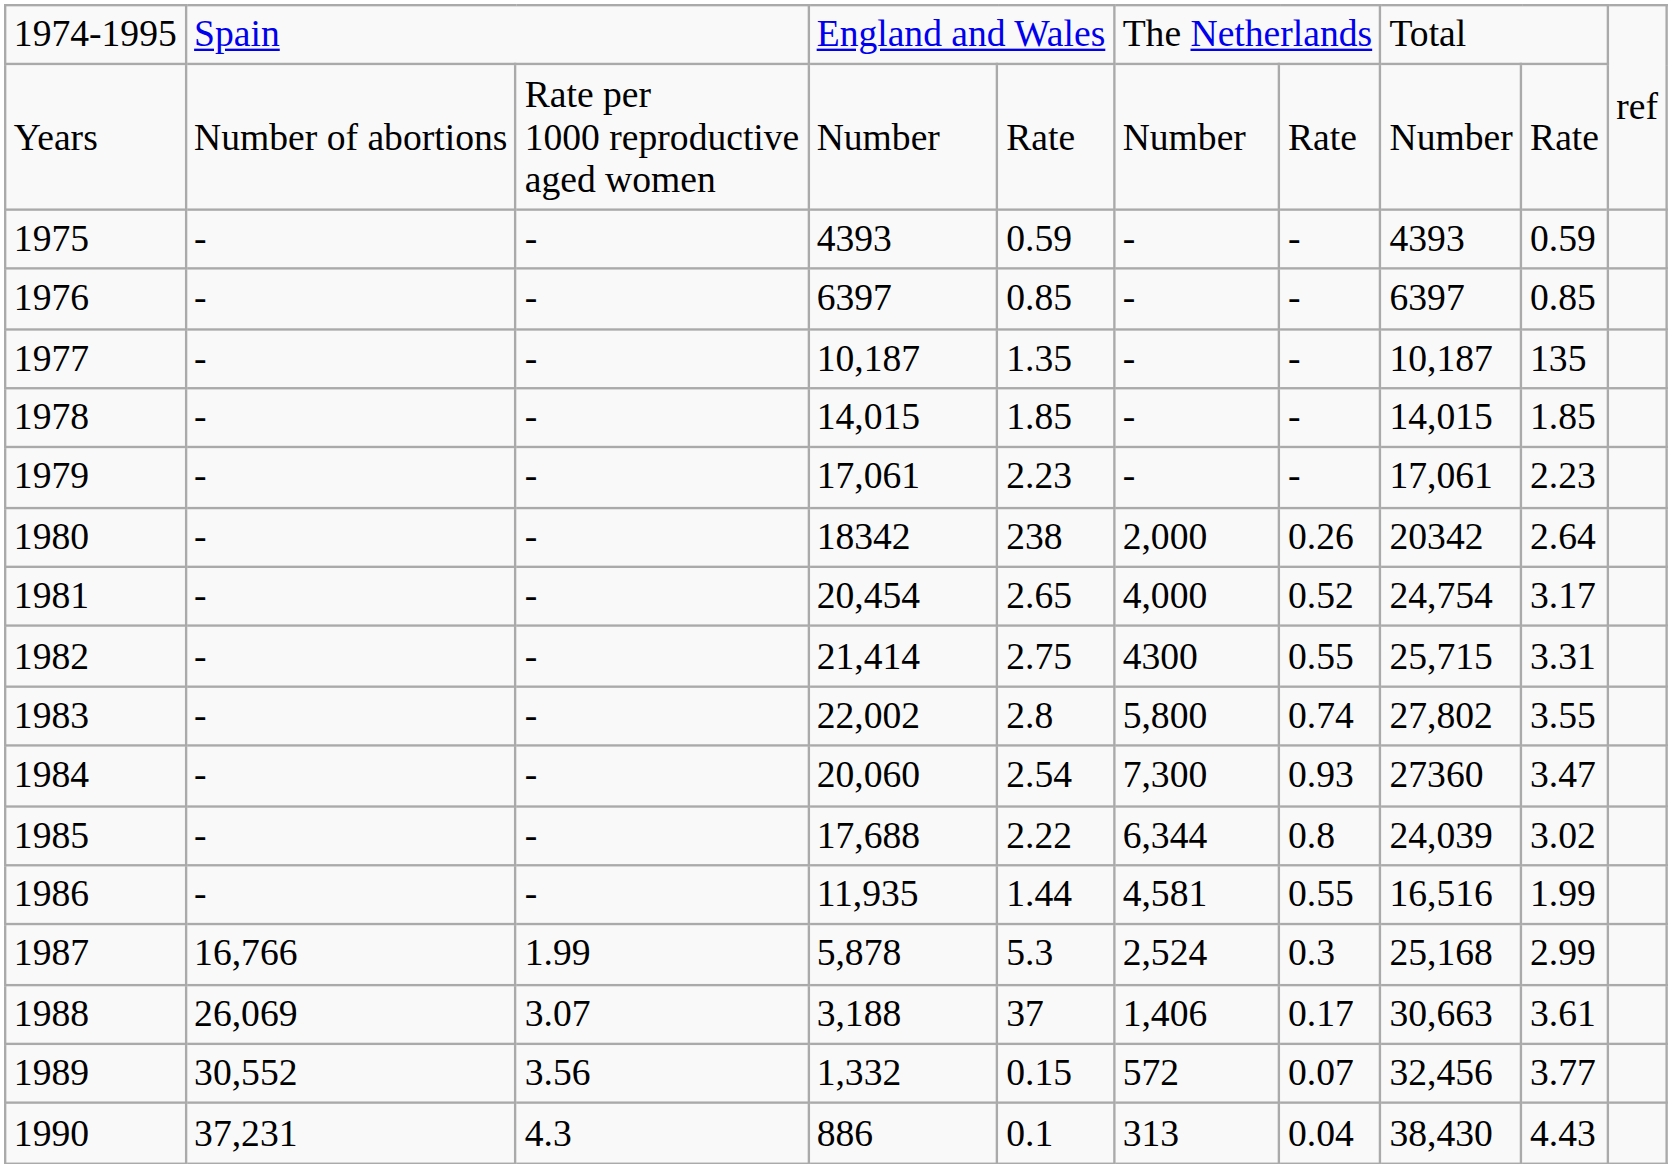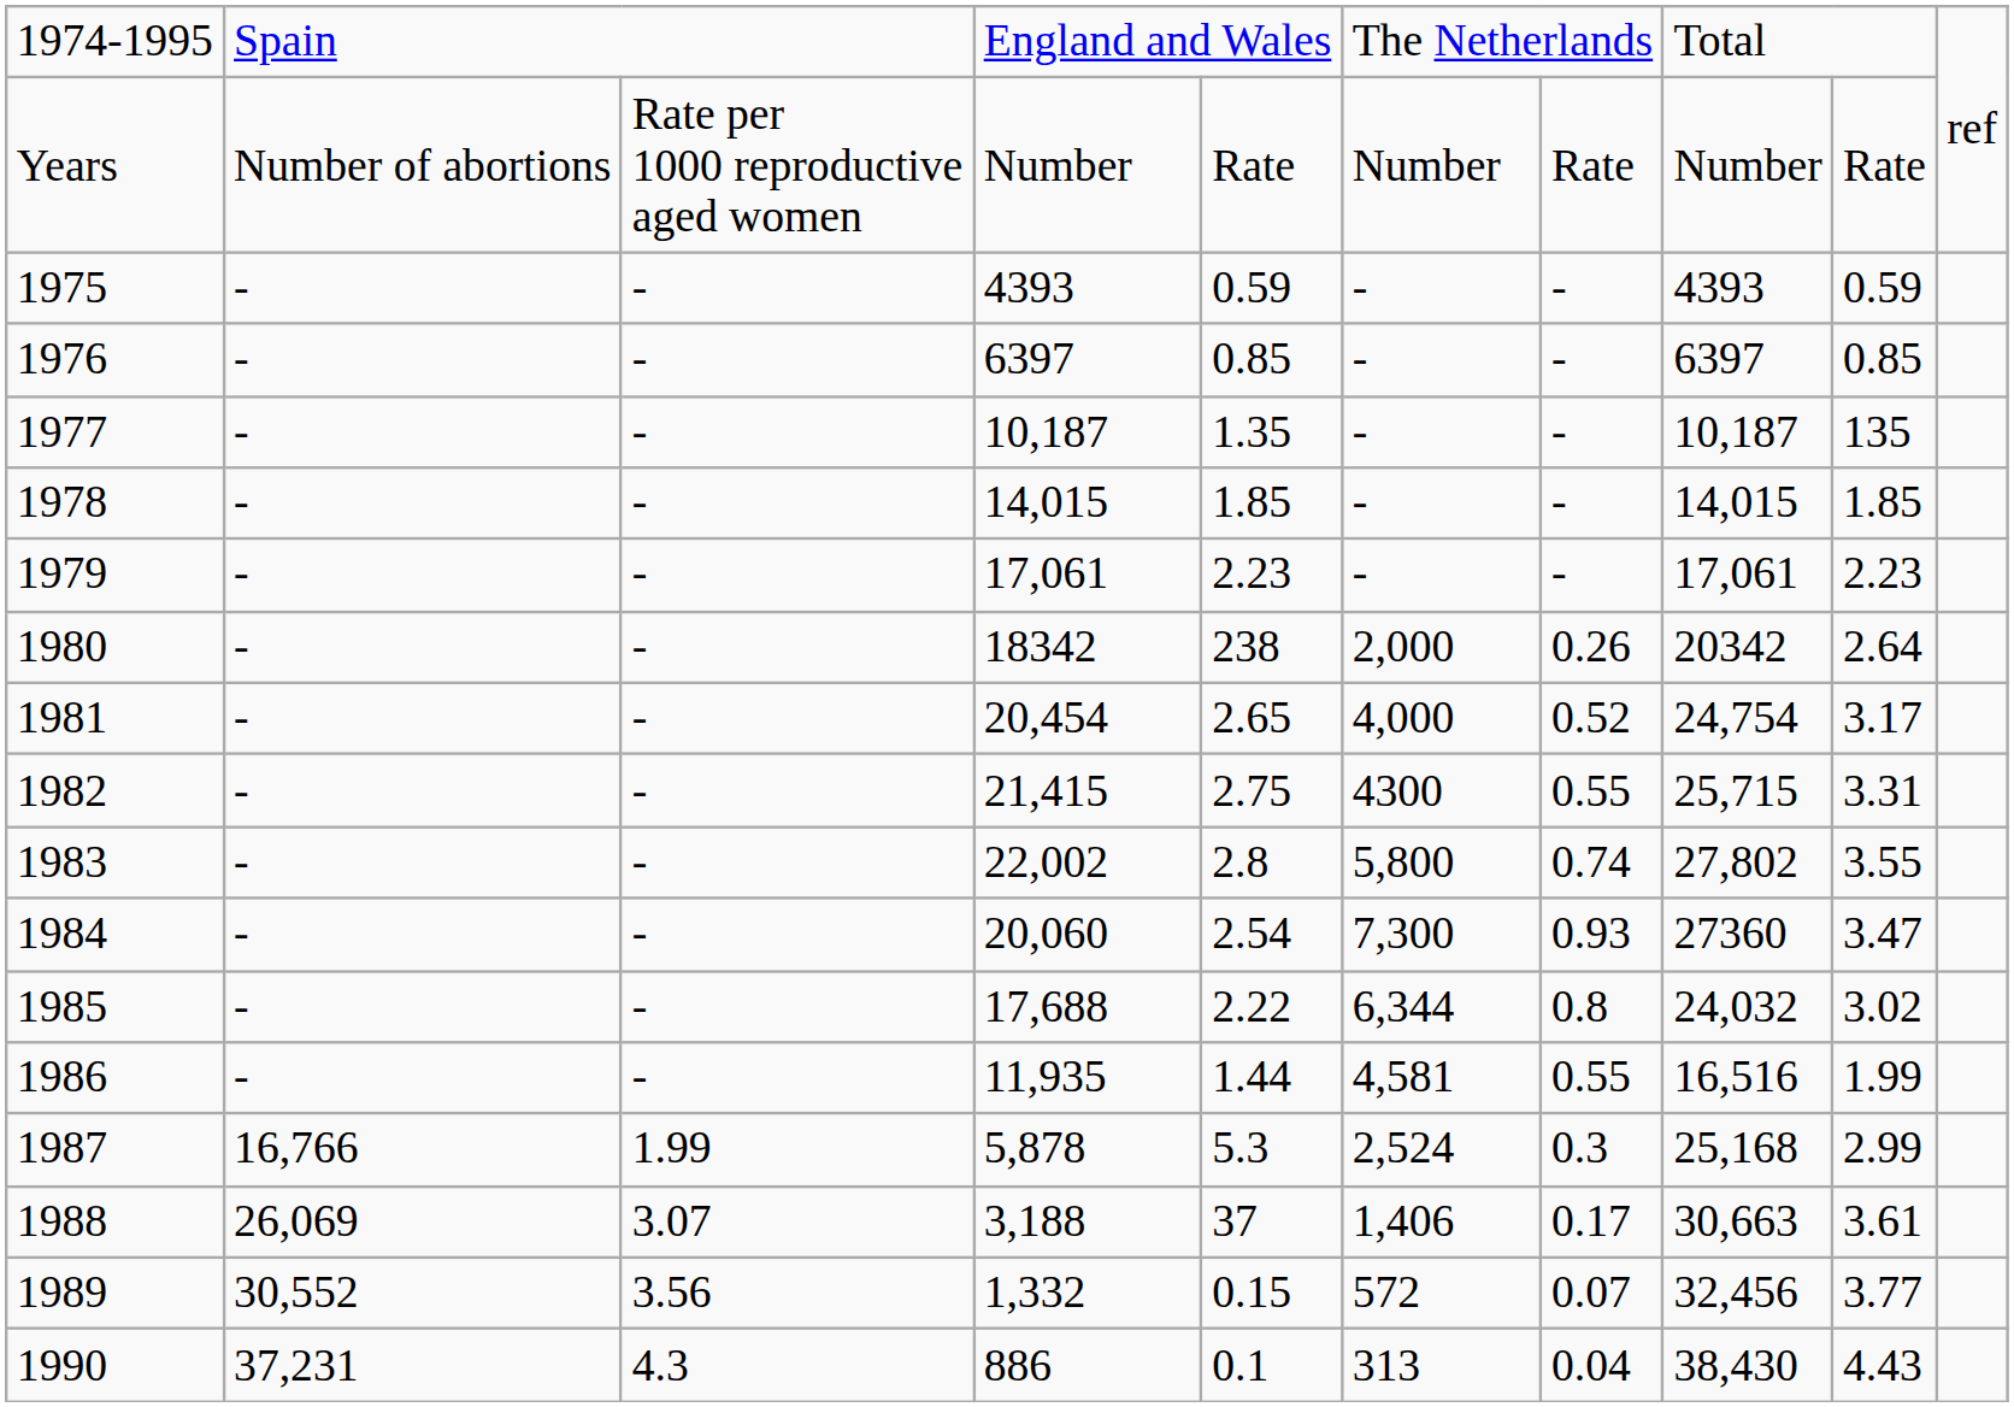1982 | column 4: 21,414 -> 21,415
1985 | column 8: 24,039 -> 24,032
